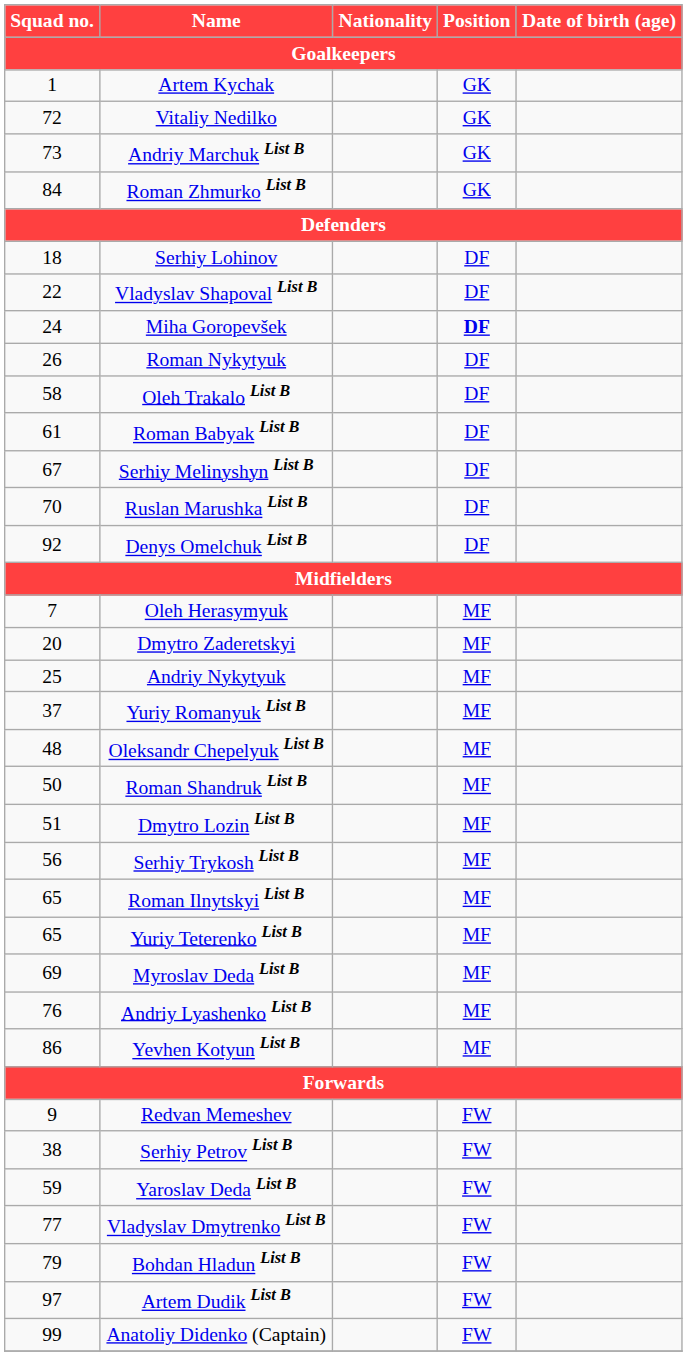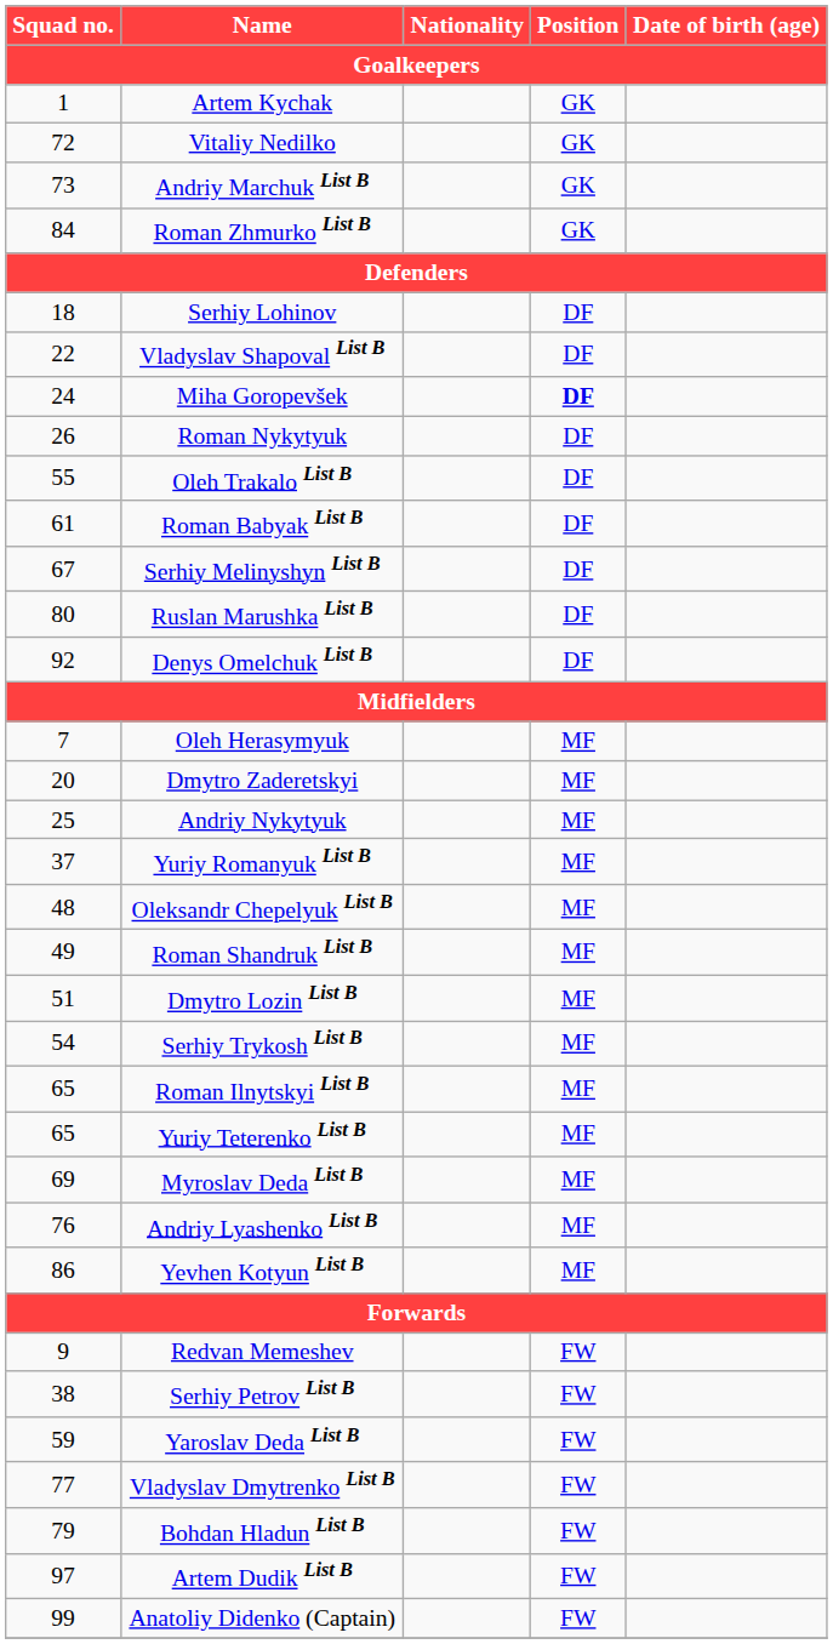Oleh Trakalo List B | Squad no. / Goalkeepers: 58 -> 55
Ruslan Marushka List B | Squad no. / Goalkeepers: 70 -> 80
Roman Shandruk List B | Squad no. / Goalkeepers: 50 -> 49
Serhiy Trykosh List B | Squad no. / Goalkeepers: 56 -> 54
